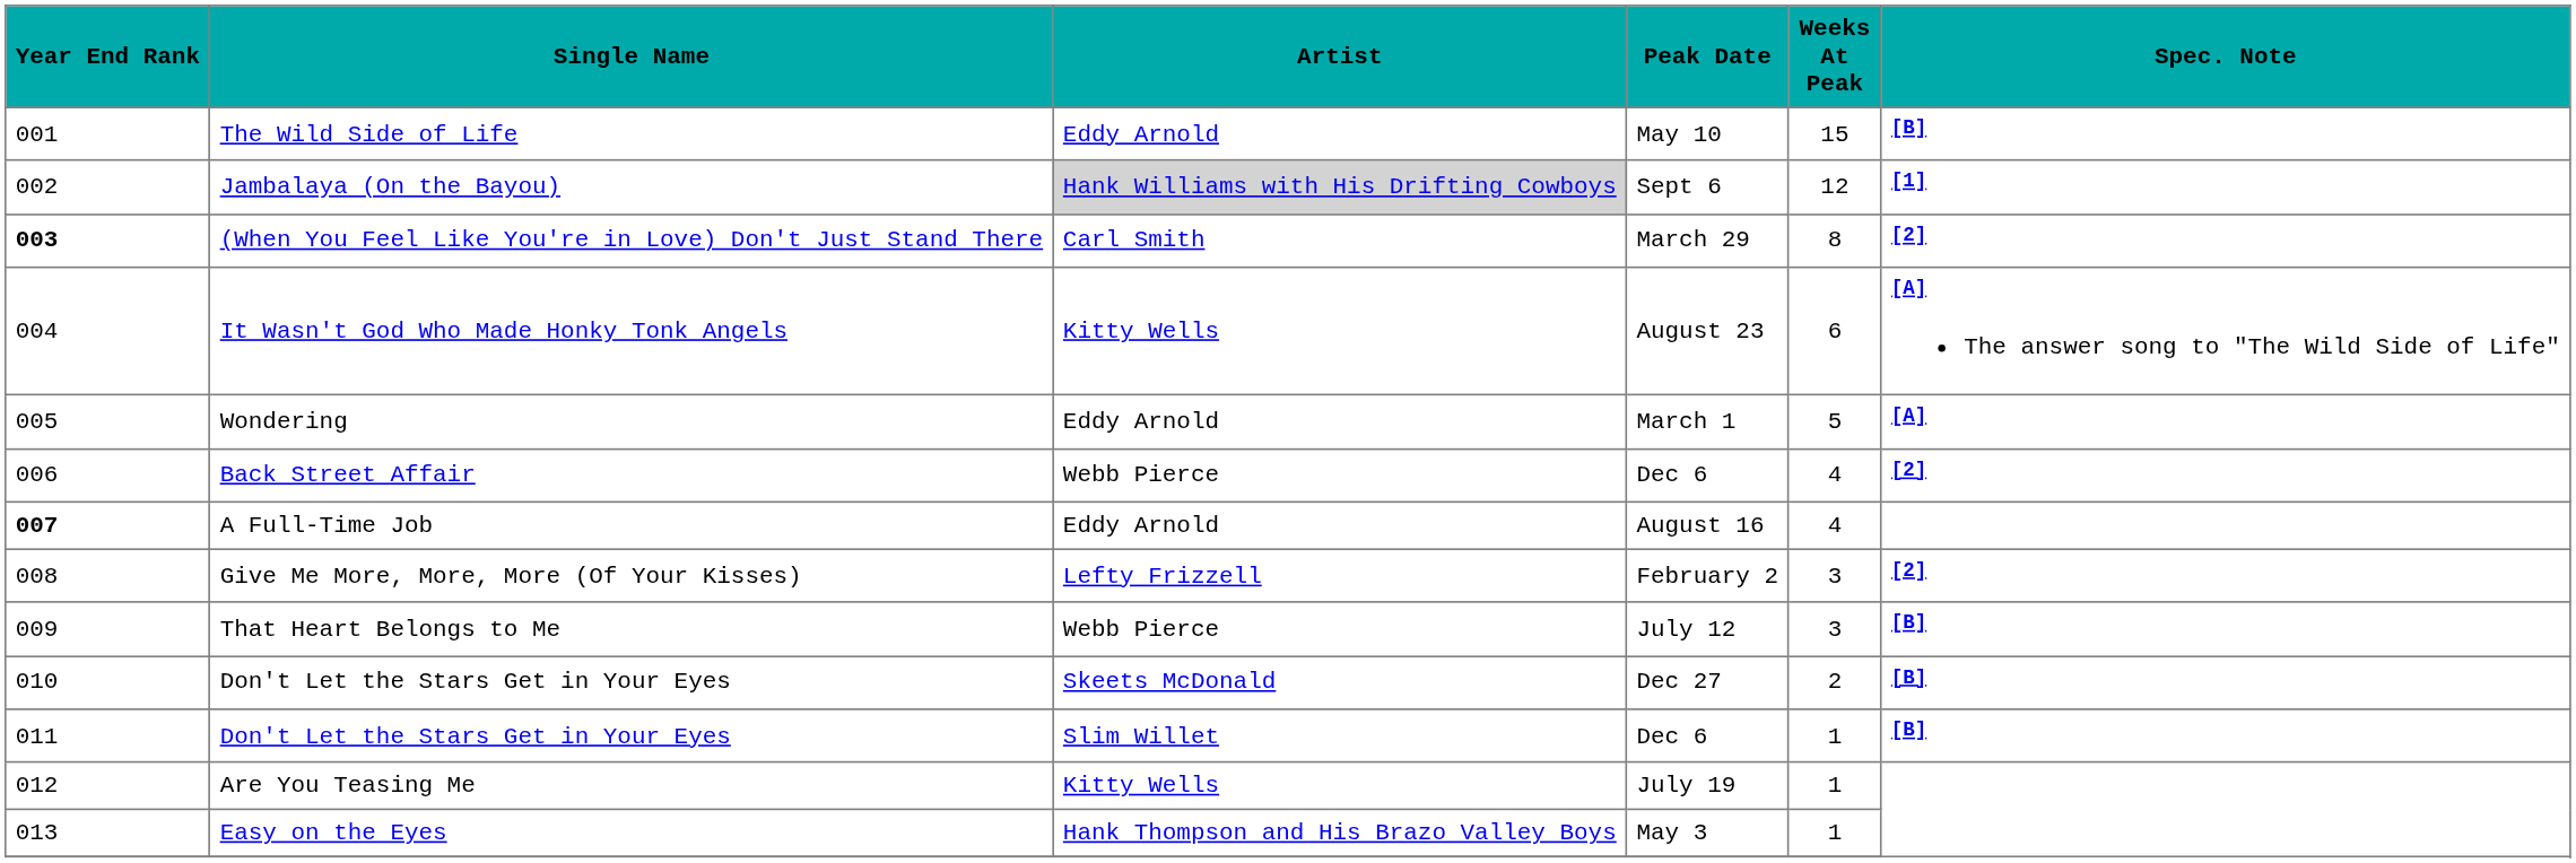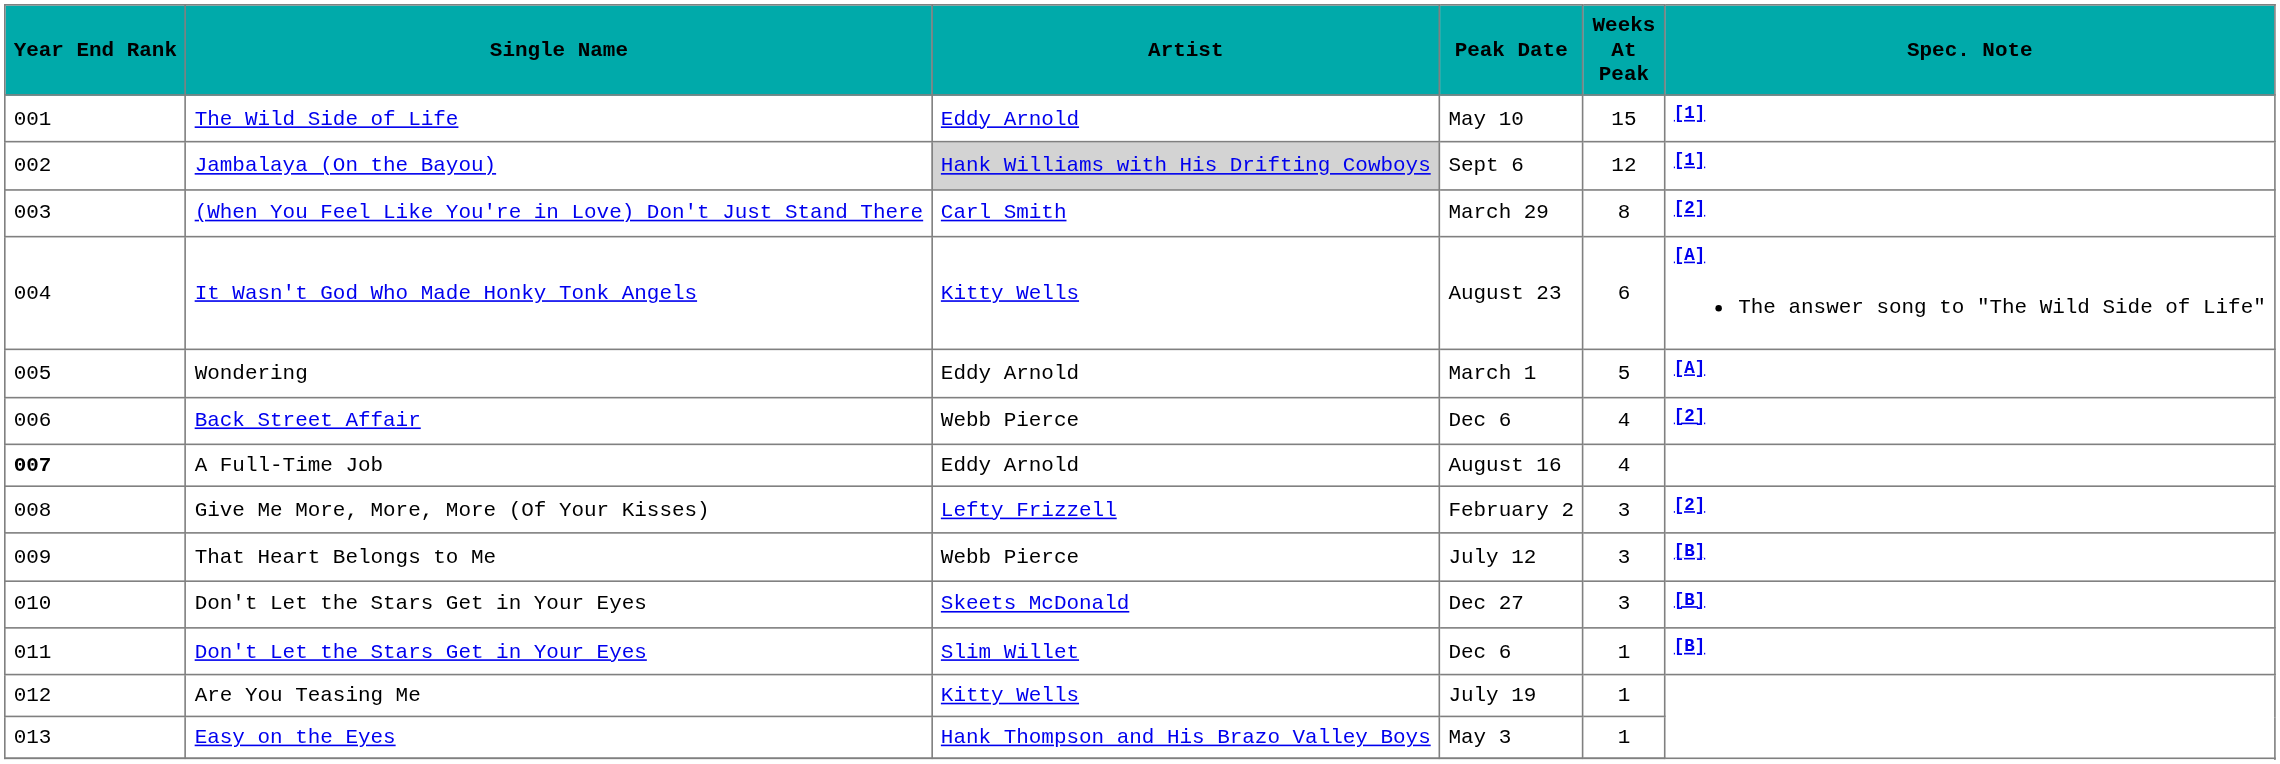The Wild Side of Life | Spec. Note: [B] -> [1]
(When You Feel Like You're in Love) Don't Just Stand There | Year End Rank: bold -> normal
Don't Let the Stars Get in Your Eyes / Dec 27 | Weeks At Peak: 2 -> 3
